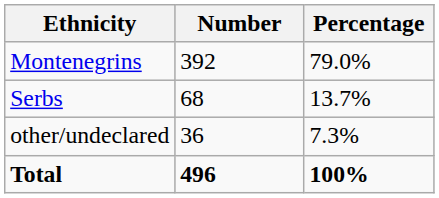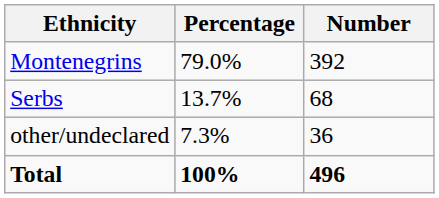columns swapped: Number <-> Percentage
